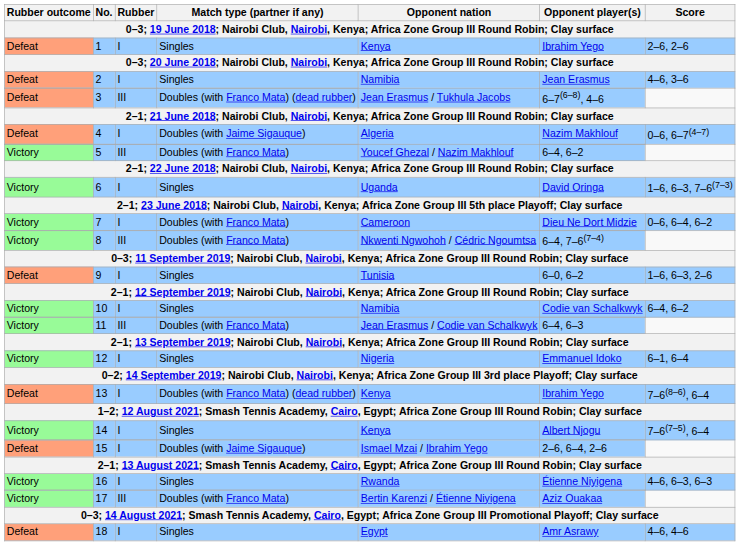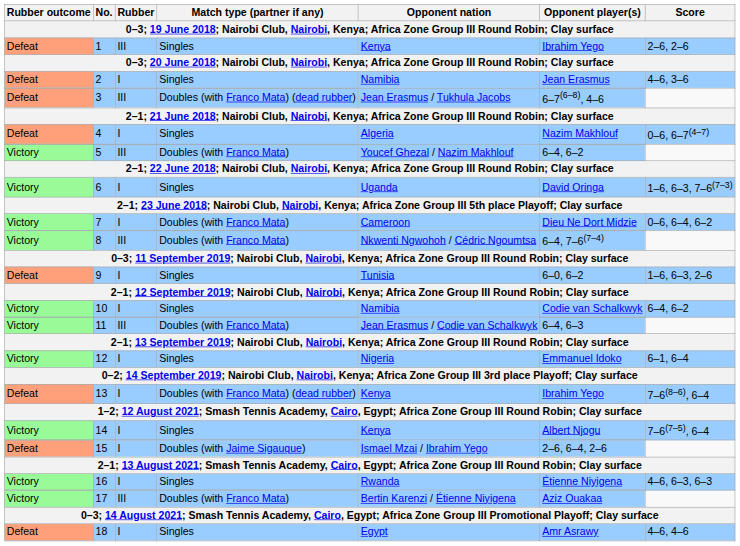1 | Rubber: I -> III
4 | Match type (partner if any): Doubles (with Jaime Sigauque) -> Singles
